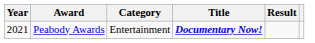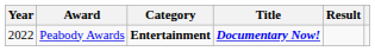Peabody Awards | Year: 2021 -> 2022
Peabody Awards | Category: normal -> bold
